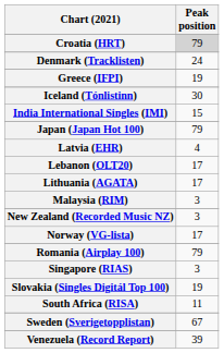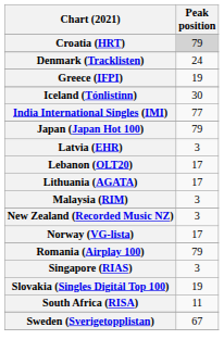India International Singles (IMI) | Peak position: 15 -> 77
Latvia (EHR) | Peak position: 4 -> 3
- row: Venezuela (Record Report) | 39
